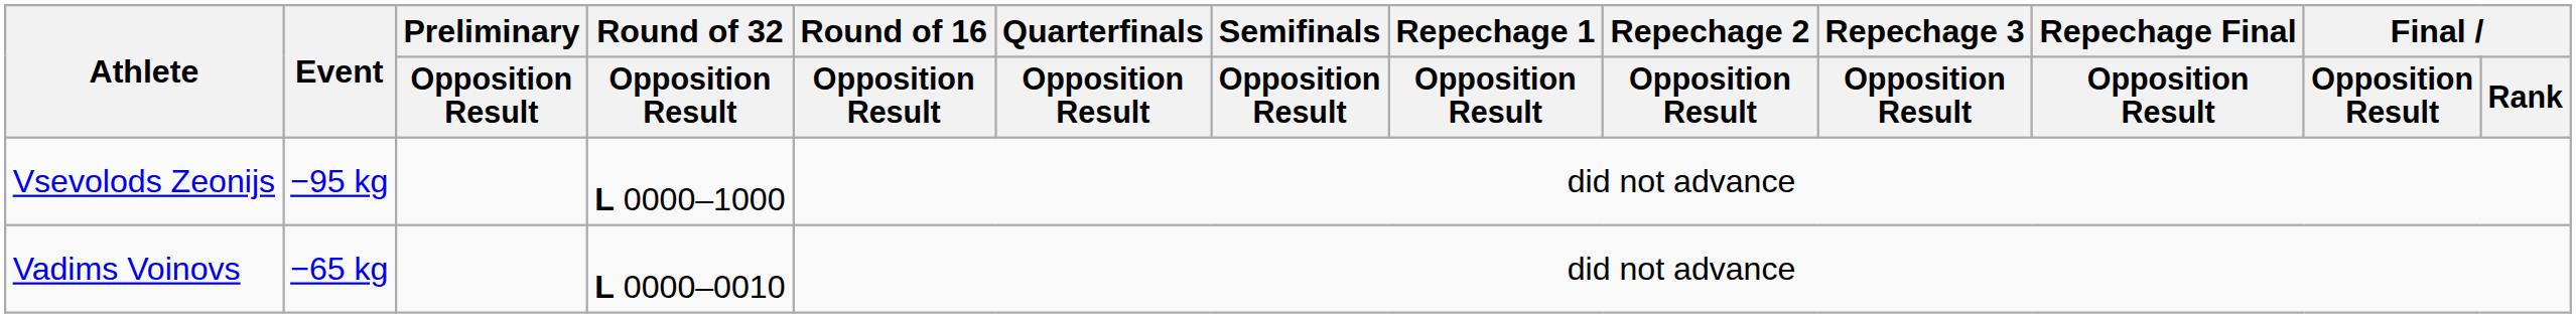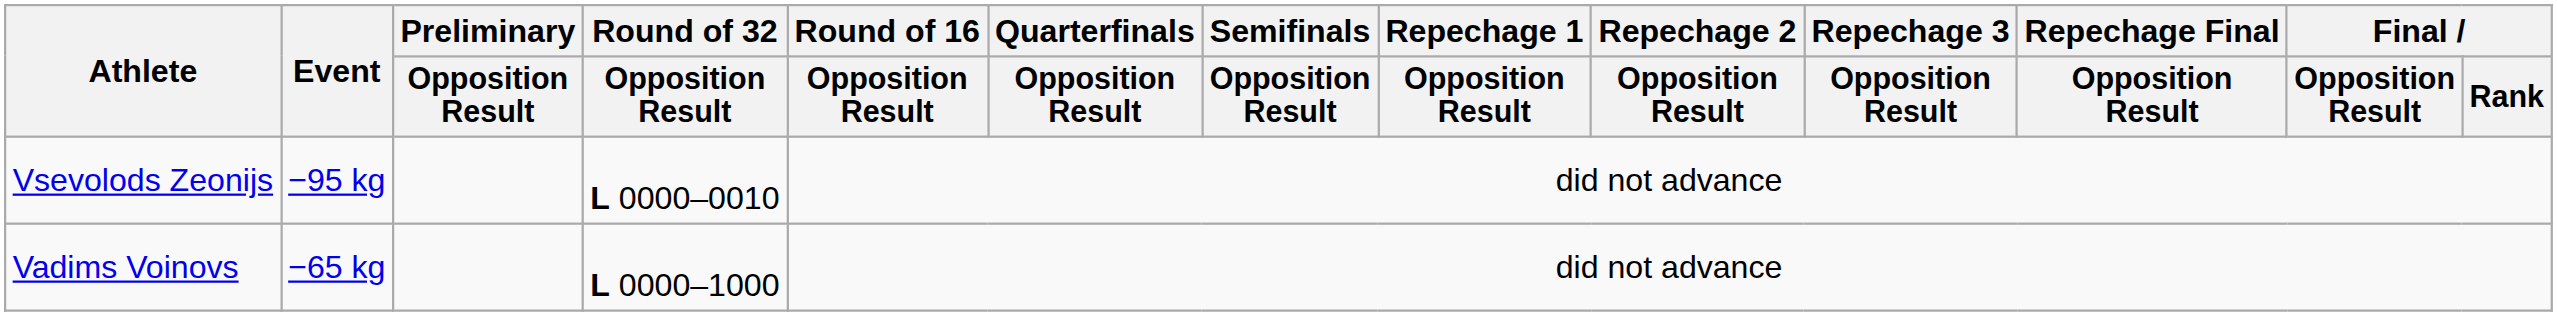Vsevolods Zeonijs | Round of 32 / Opposition Result: L 0000–1000 -> L 0000–0010
Vadims Voinovs | Round of 32 / Opposition Result: L 0000–0010 -> L 0000–1000
